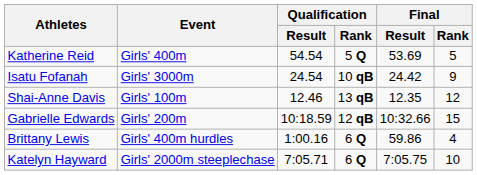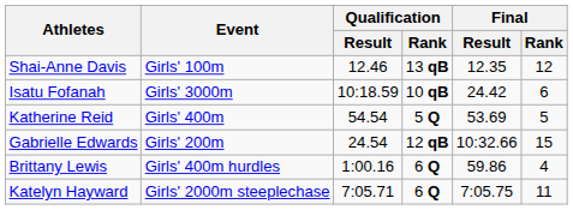rows swapped: Shai-Anne Davis <-> Katherine Reid
Isatu Fofanah | Qualification / Result: 24.54 -> 10:18.59
Isatu Fofanah | Final / Rank: 9 -> 6
Gabrielle Edwards | Qualification / Result: 10:18.59 -> 24.54
Katelyn Hayward | Final / Rank: 10 -> 11
